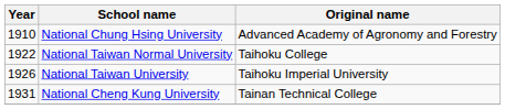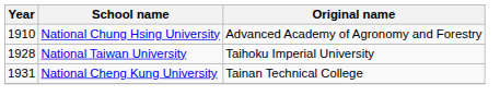- row: 1922 | National Taiwan Normal University | Taihoku College
National Taiwan University | Year: 1926 -> 1928
